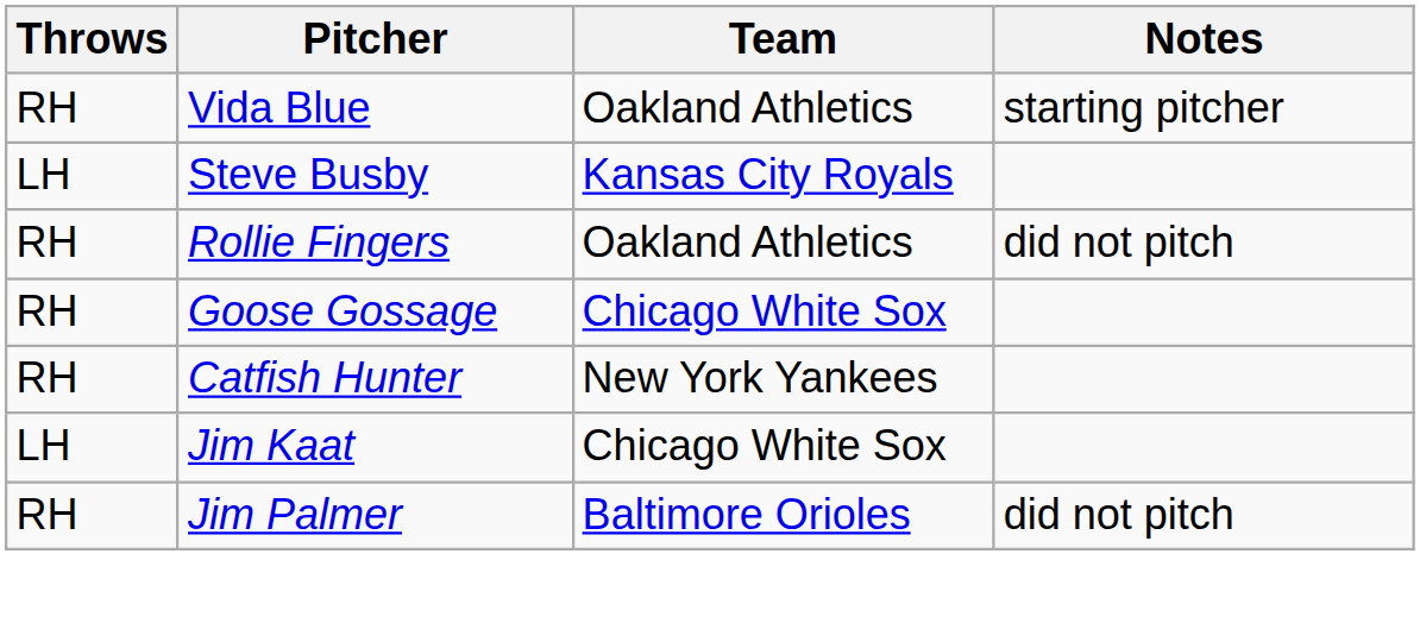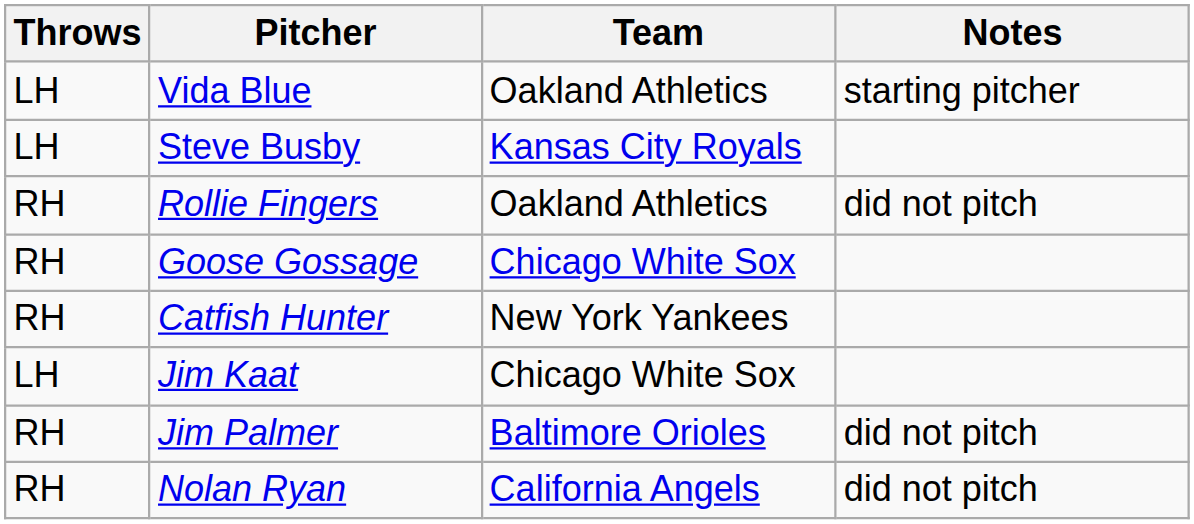Vida Blue | Throws: RH -> LH
+ row: RH | Nolan Ryan | California Angels | did not pitch
